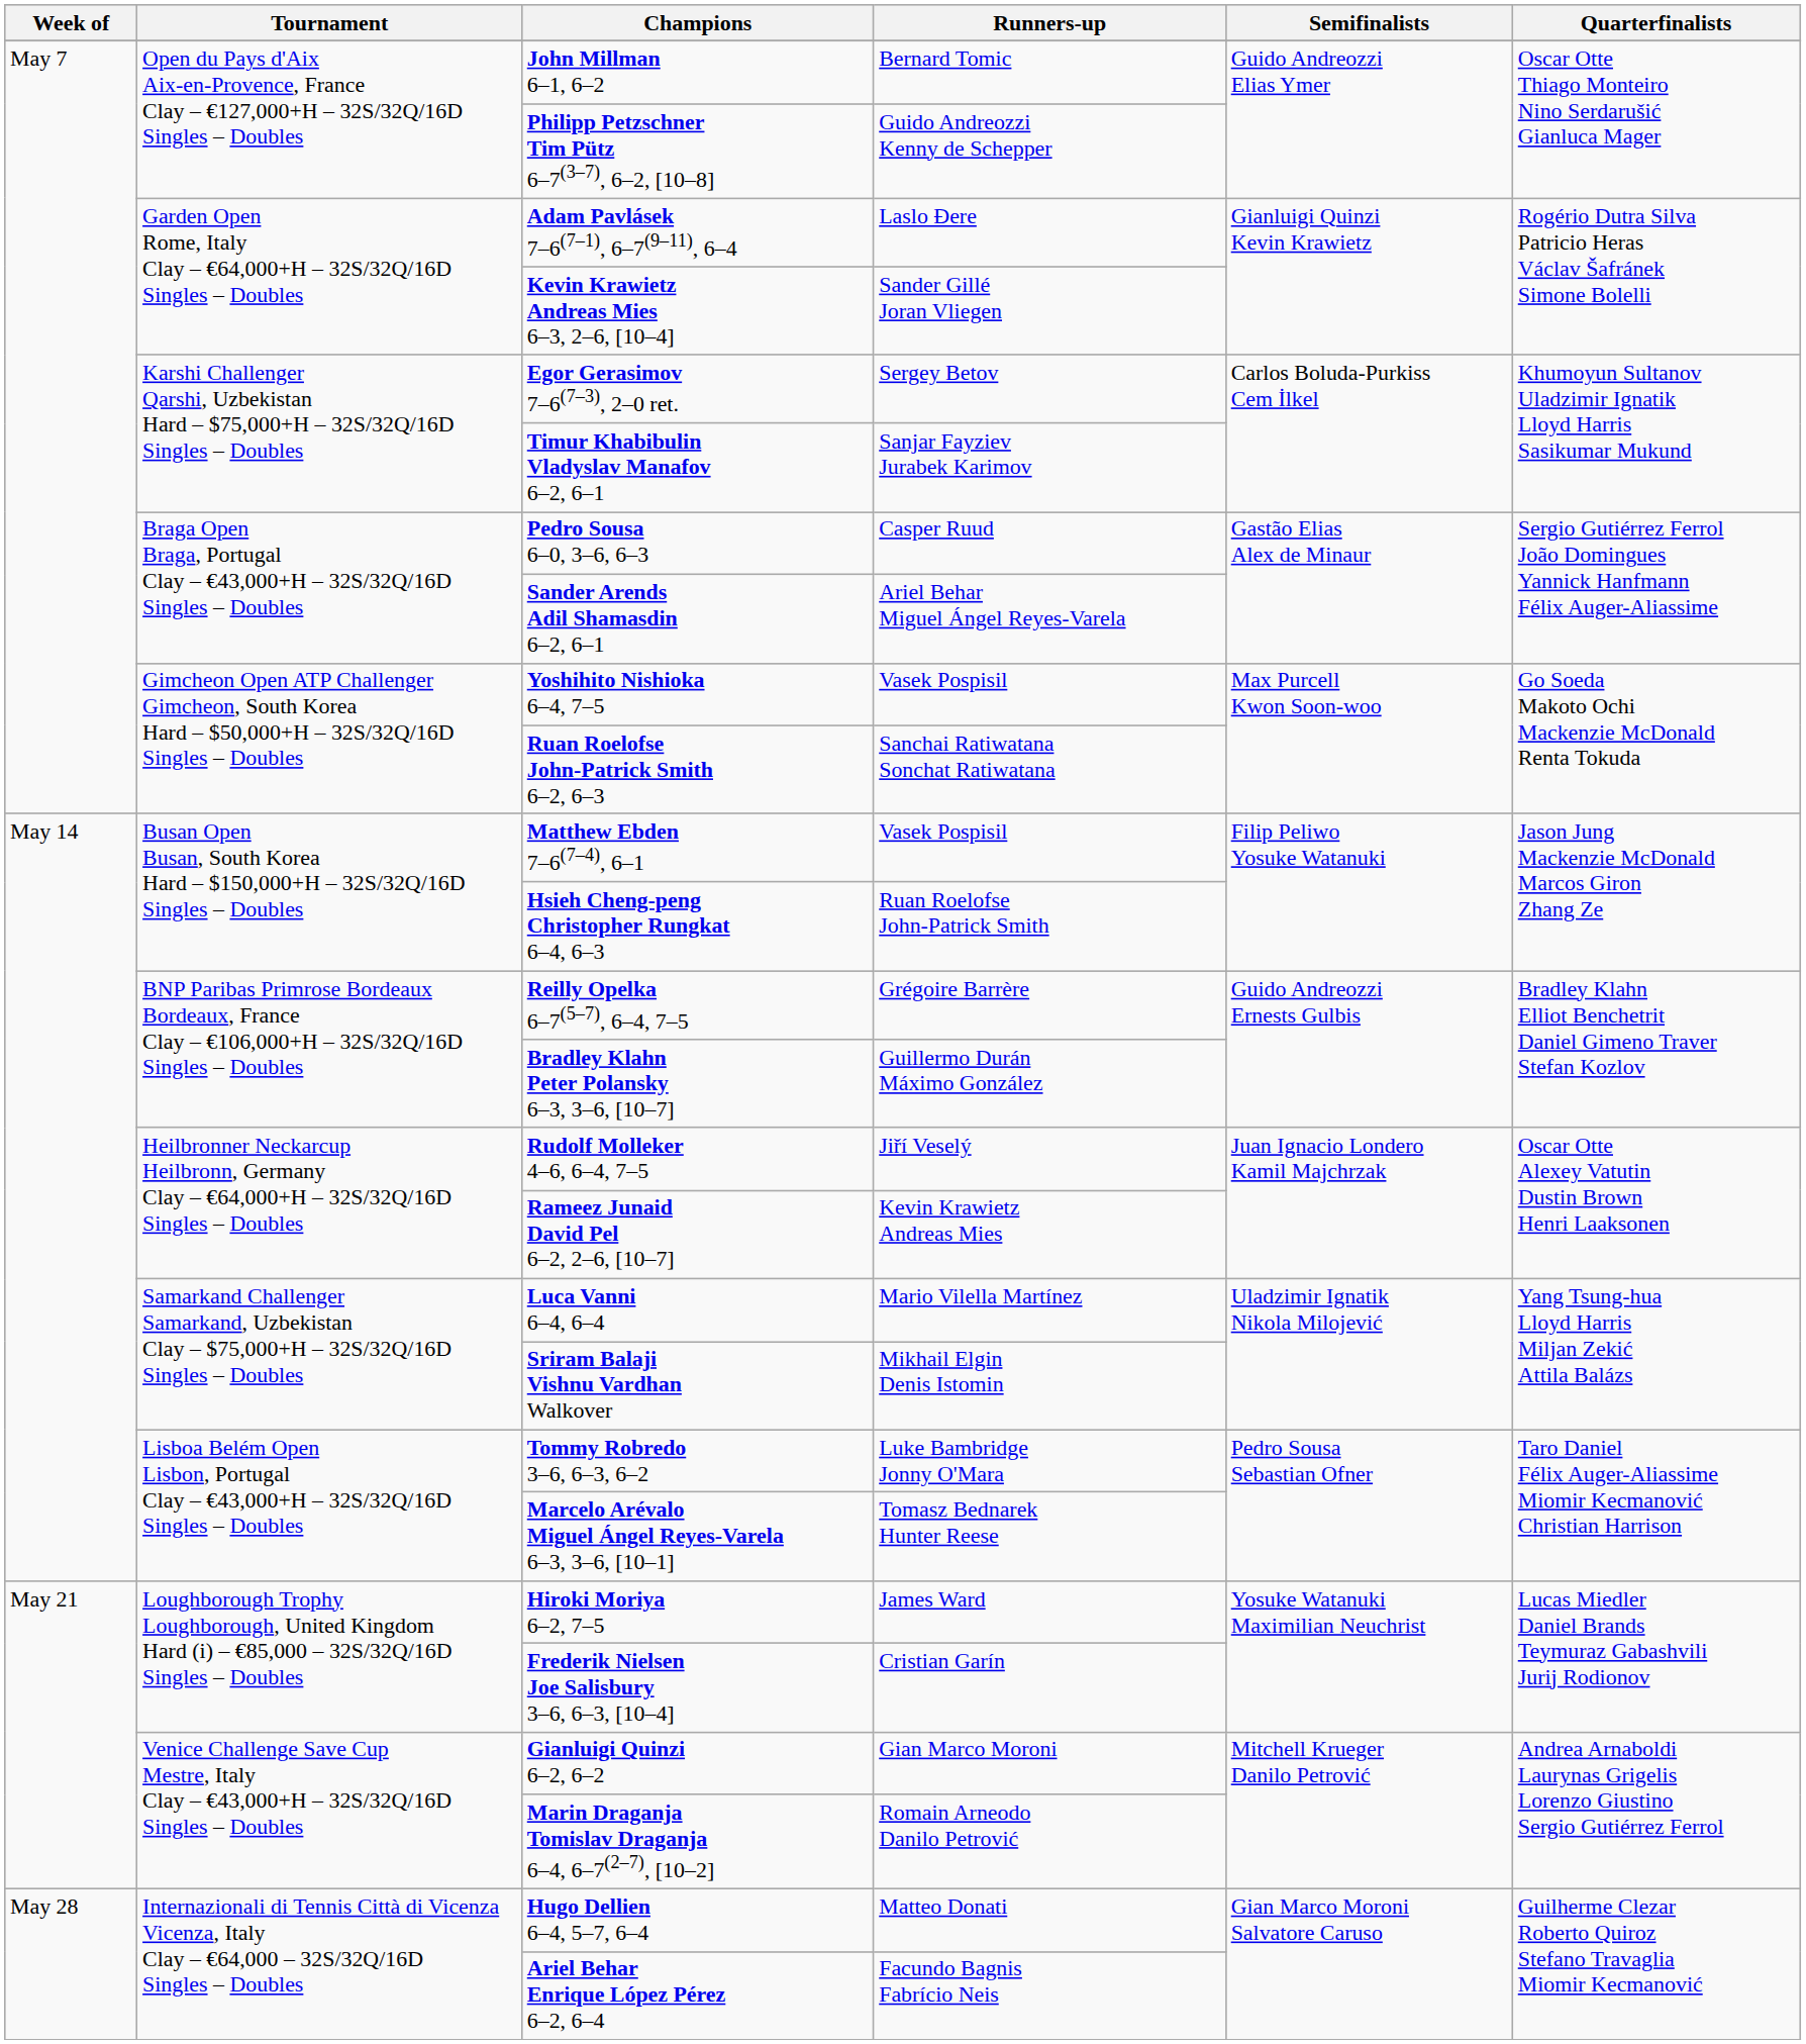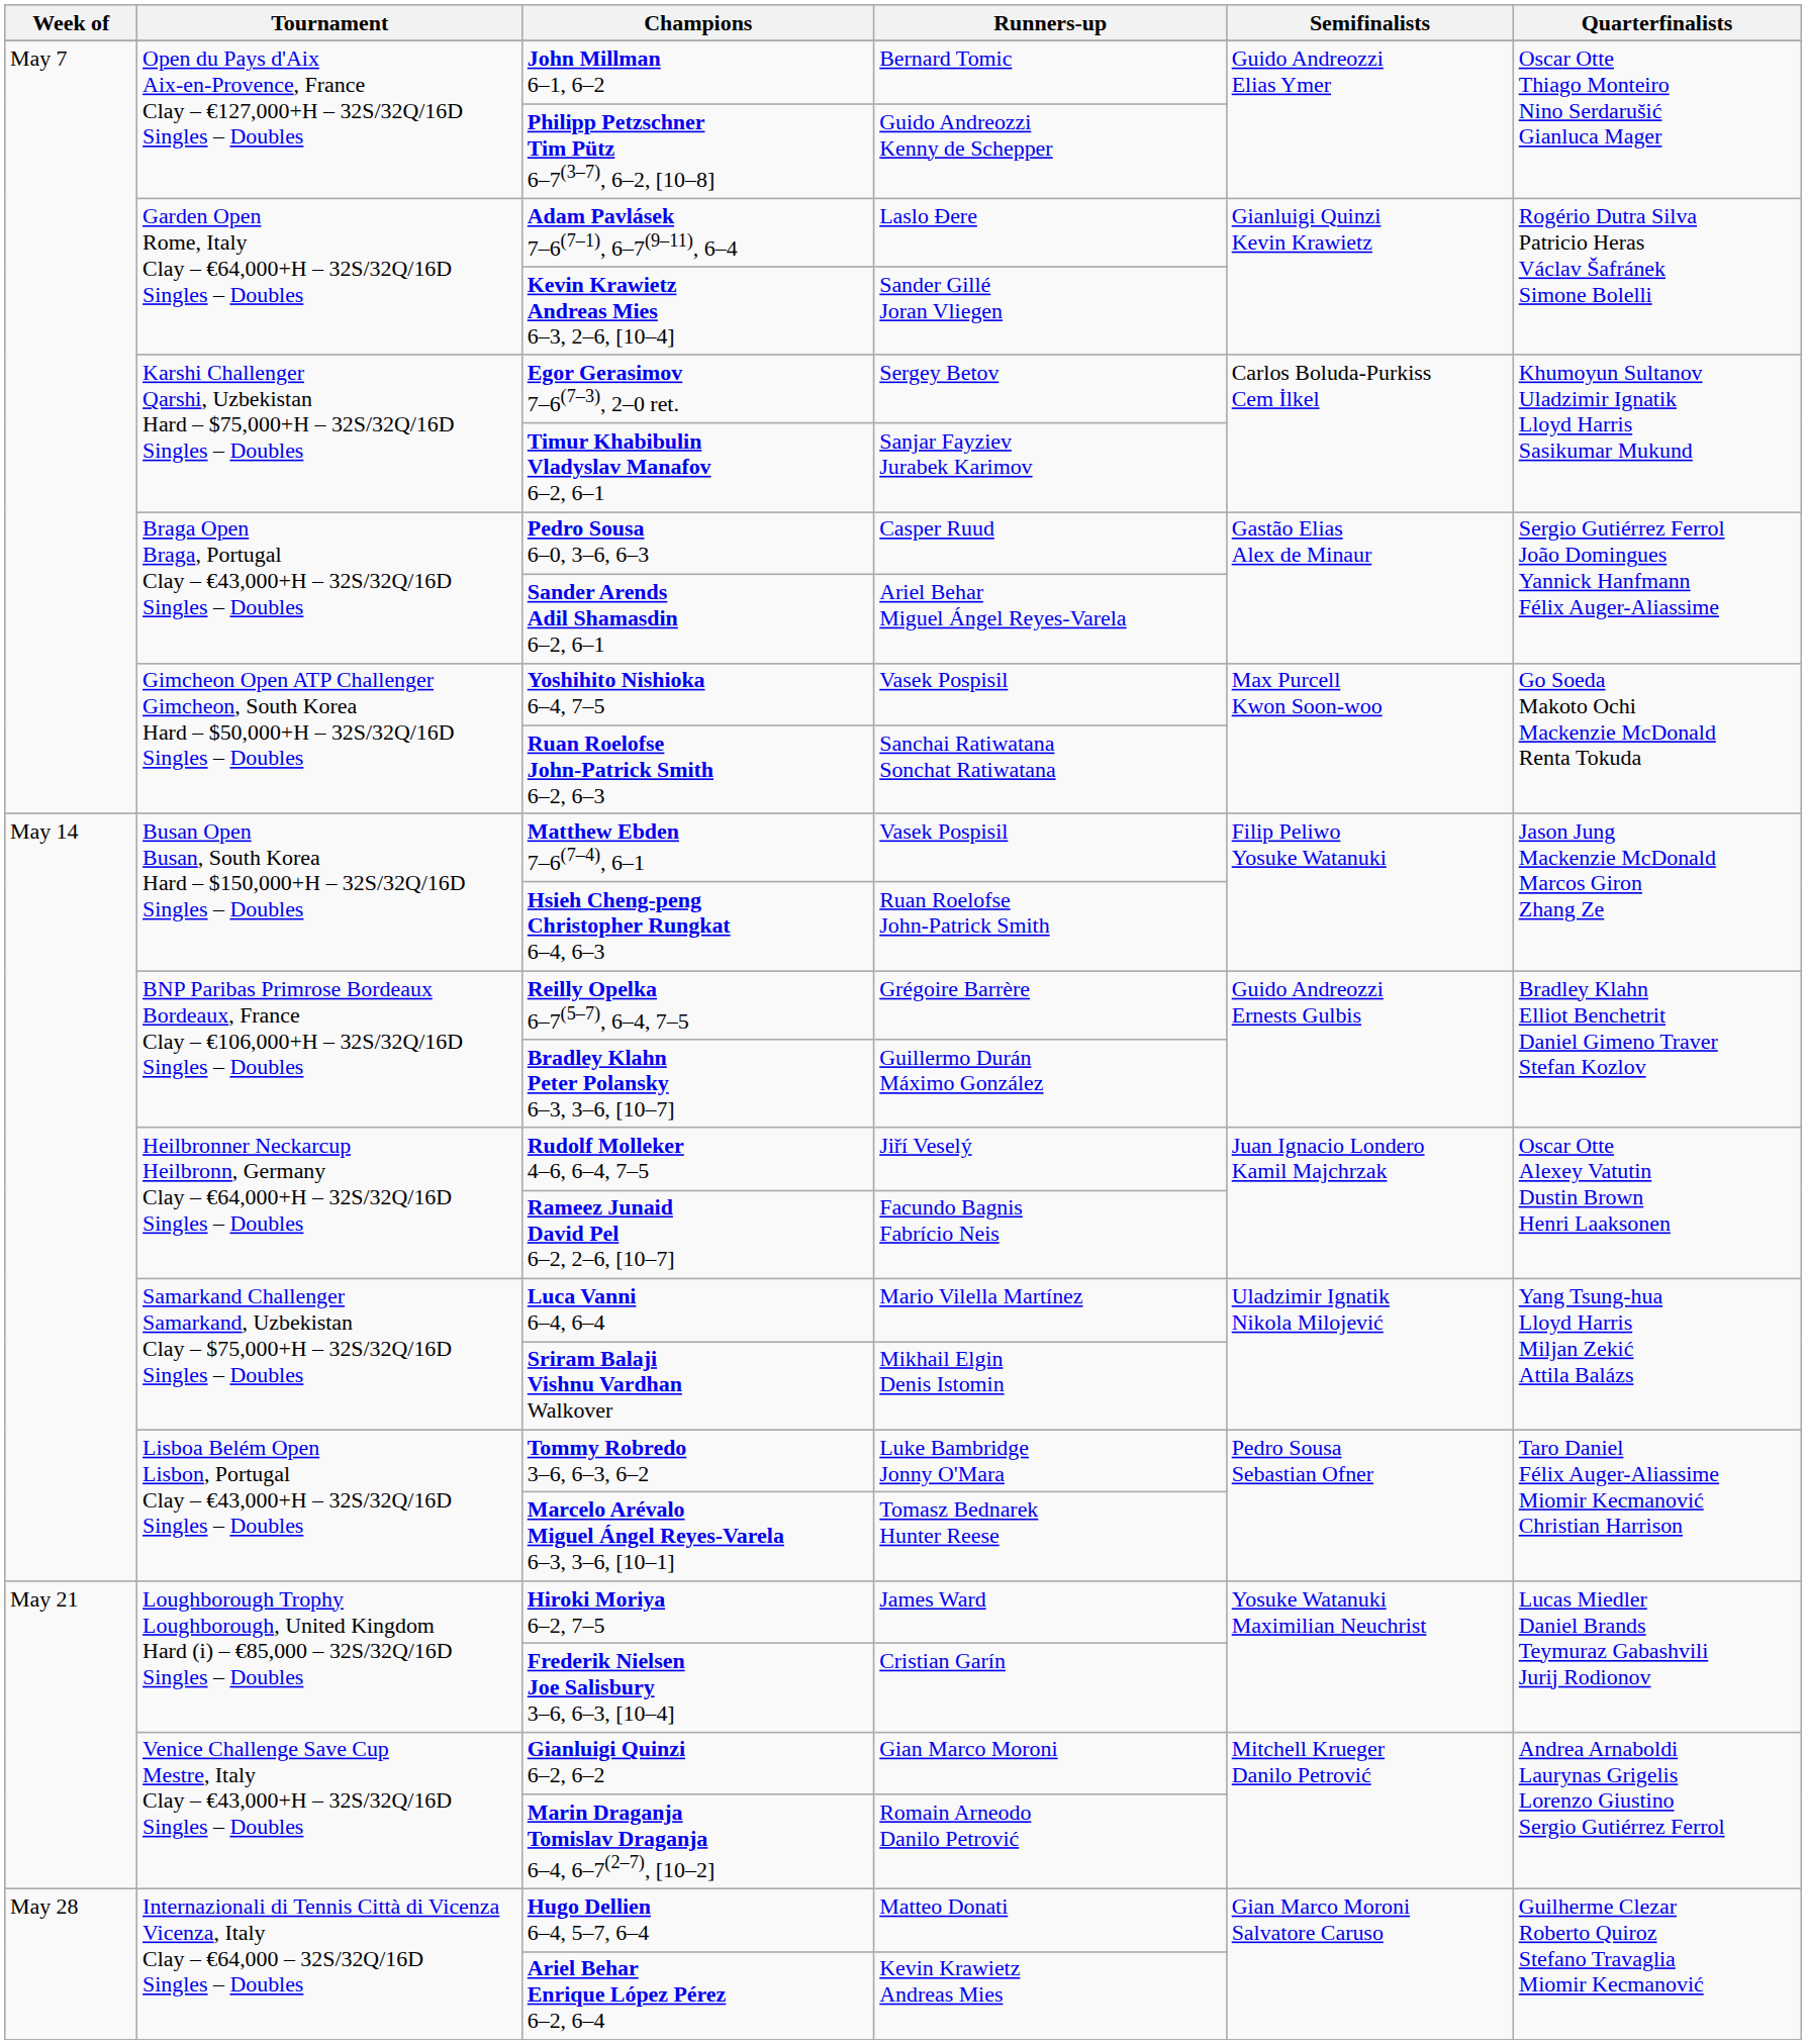Rameez Junaid David Pel 6–2, 2–6, [10–7] | Runners-up: Kevin Krawietz Andreas Mies -> Facundo Bagnis Fabrício Neis
Ariel Behar Enrique López Pérez 6–2, 6–4 | Runners-up: Facundo Bagnis Fabrício Neis -> Kevin Krawietz Andreas Mies
